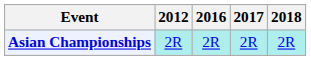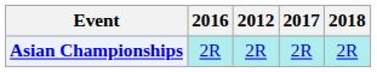columns swapped: 2012 <-> 2016
